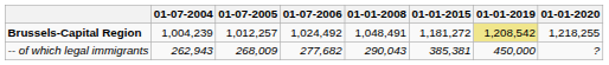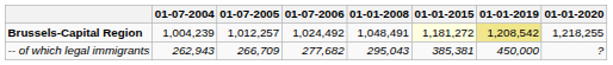Brussels-Capital Region | 01-01-2015: no background -> lightyellow background
-- of which legal immigrants | 01-07-2005: 268,009 -> 266,709
-- of which legal immigrants | 01-01-2008: 290,043 -> 295,043
